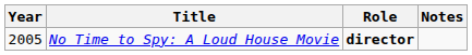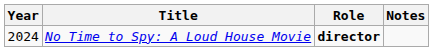No Time to Spy: A Loud House Movie | Year: 2005 -> 2024
